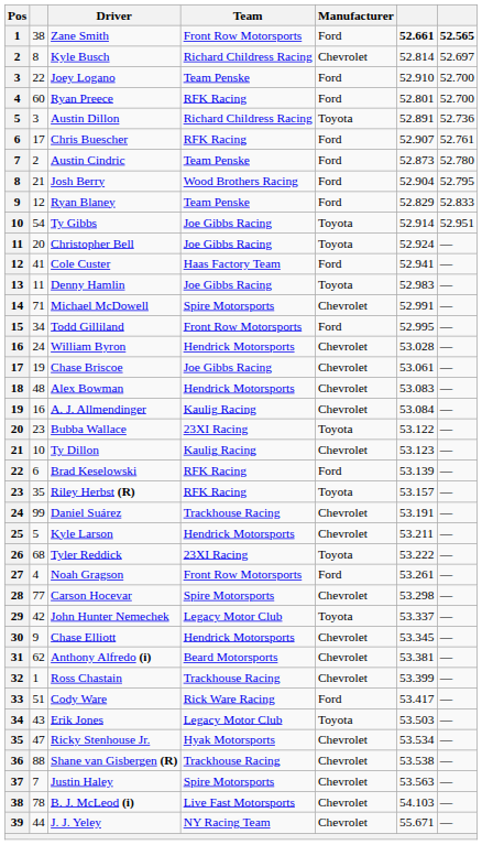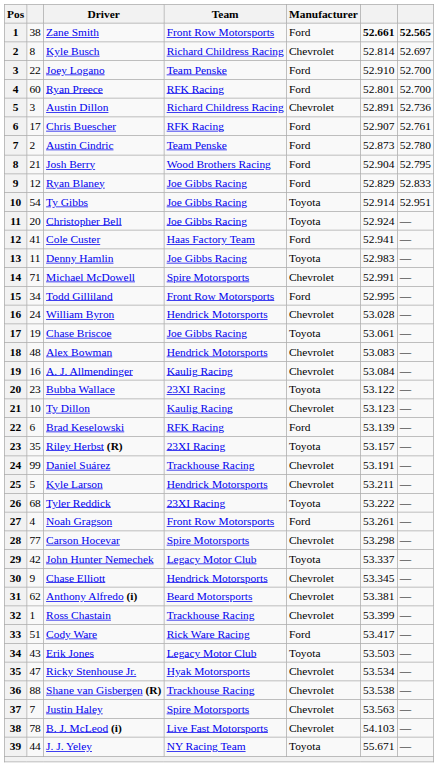Austin Dillon | Manufacturer: Toyota -> Chevrolet
Ryan Blaney | Team: Team Penske -> Joe Gibbs Racing
Chase Briscoe | Manufacturer: Chevrolet -> Toyota
Riley Herbst (R) | Team: RFK Racing -> 23XI Racing
J. J. Yeley | Manufacturer: Chevrolet -> Toyota
